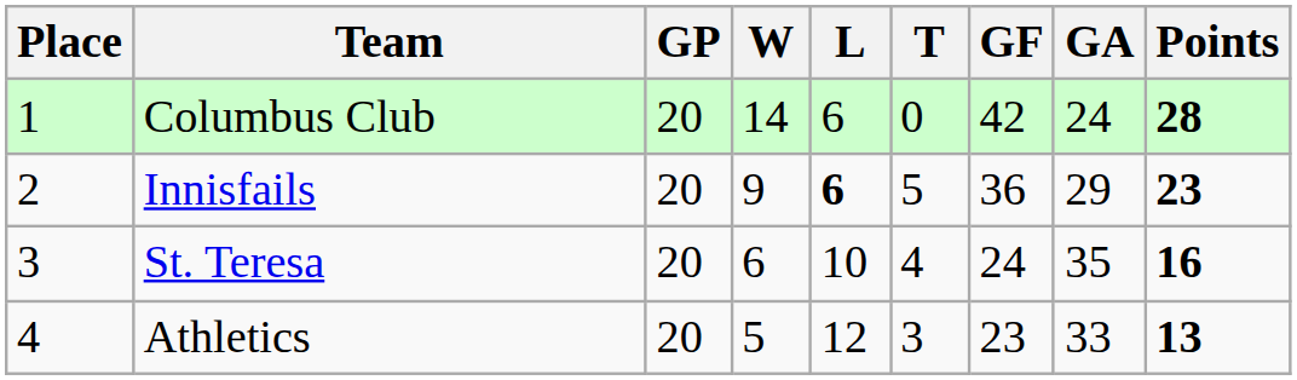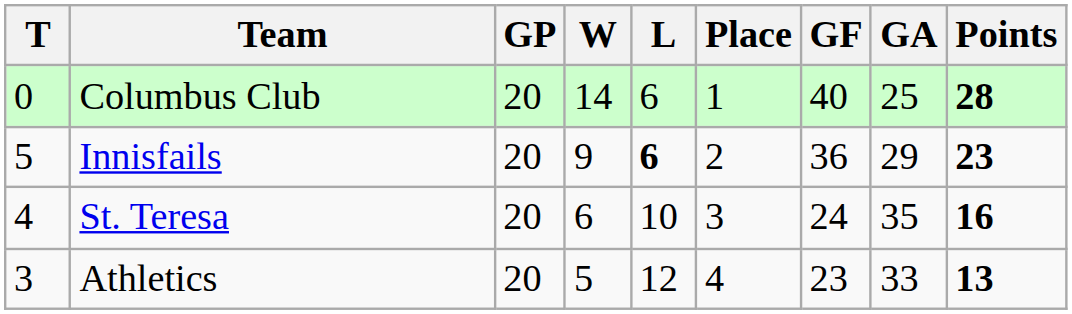columns swapped: Place <-> T
Columbus Club | GF: 42 -> 40
Columbus Club | GA: 24 -> 25
